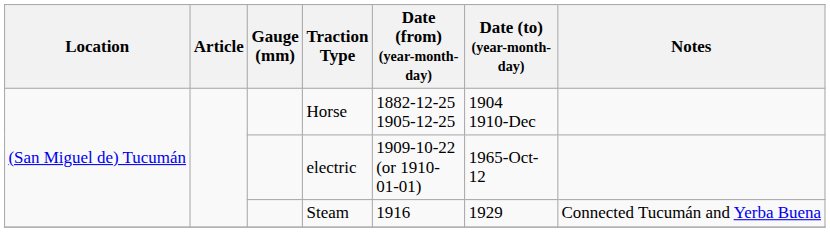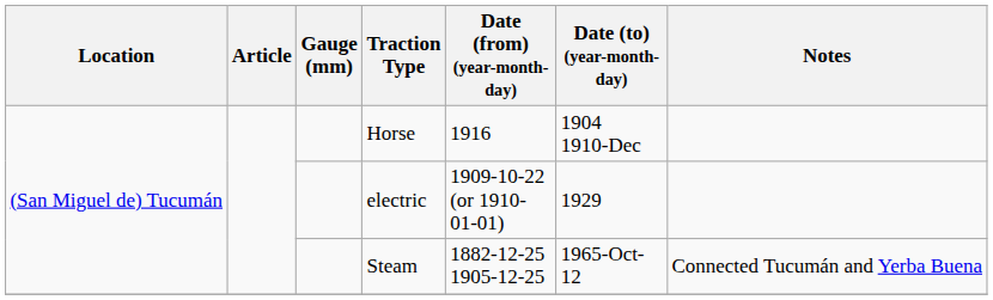Horse | Date (from) (year-month-day): 1882-12-25 1905-12-25 -> 1916
electric | Date (to) (year-month-day): 1965-Oct-12 -> 1929
Steam | Date (from) (year-month-day): 1916 -> 1882-12-25 1905-12-25
Steam | Date (to) (year-month-day): 1929 -> 1965-Oct-12
